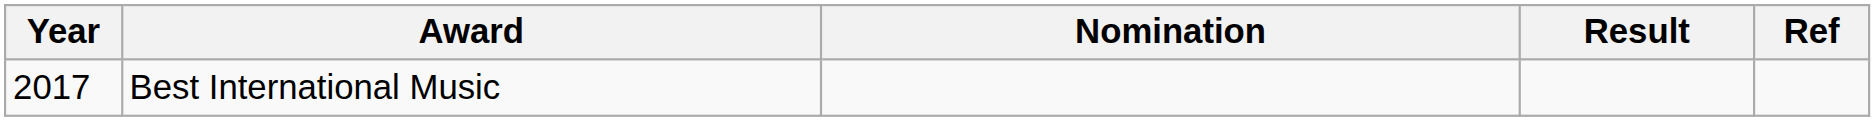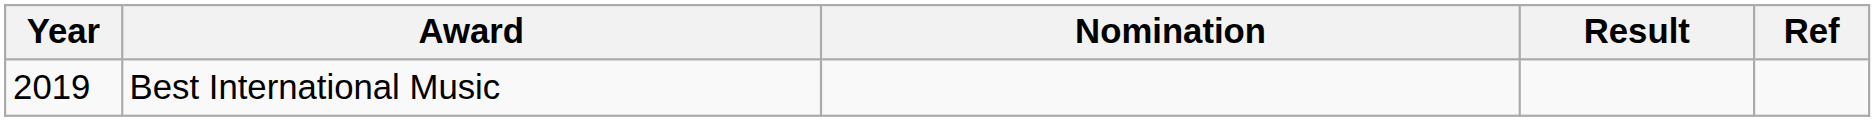Best International Music | Year: 2017 -> 2019
